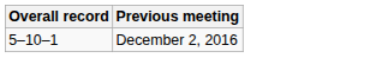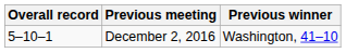+ column: Previous winner | Washington, 41–10
